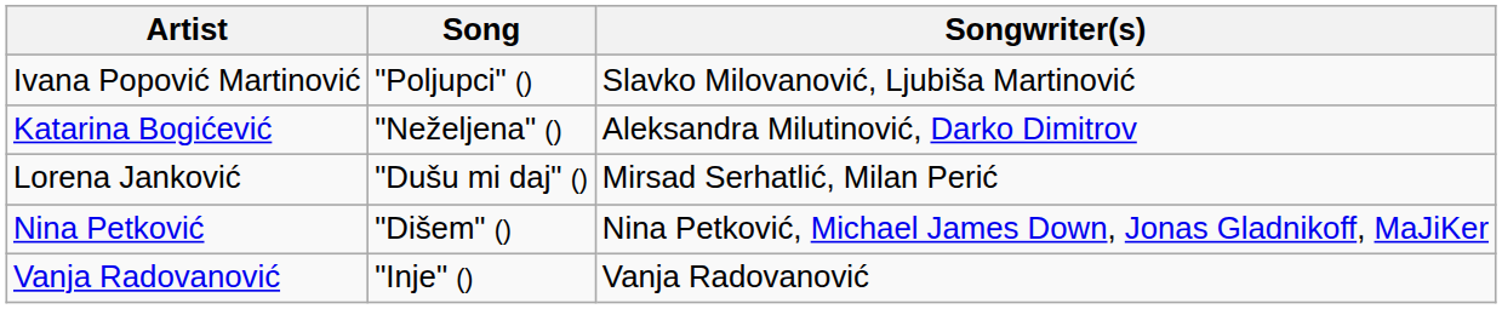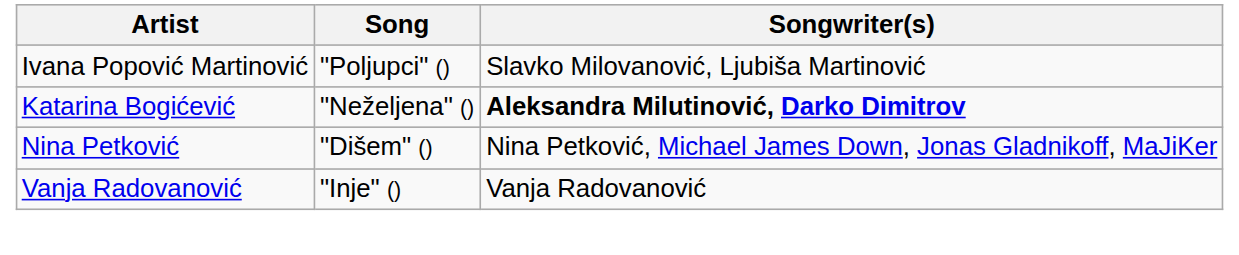Katarina Bogićević | Songwriter(s): normal -> bold
- row: Lorena Janković | "Dušu mi daj" () | Mirsad Serhatlić, Milan Perić
